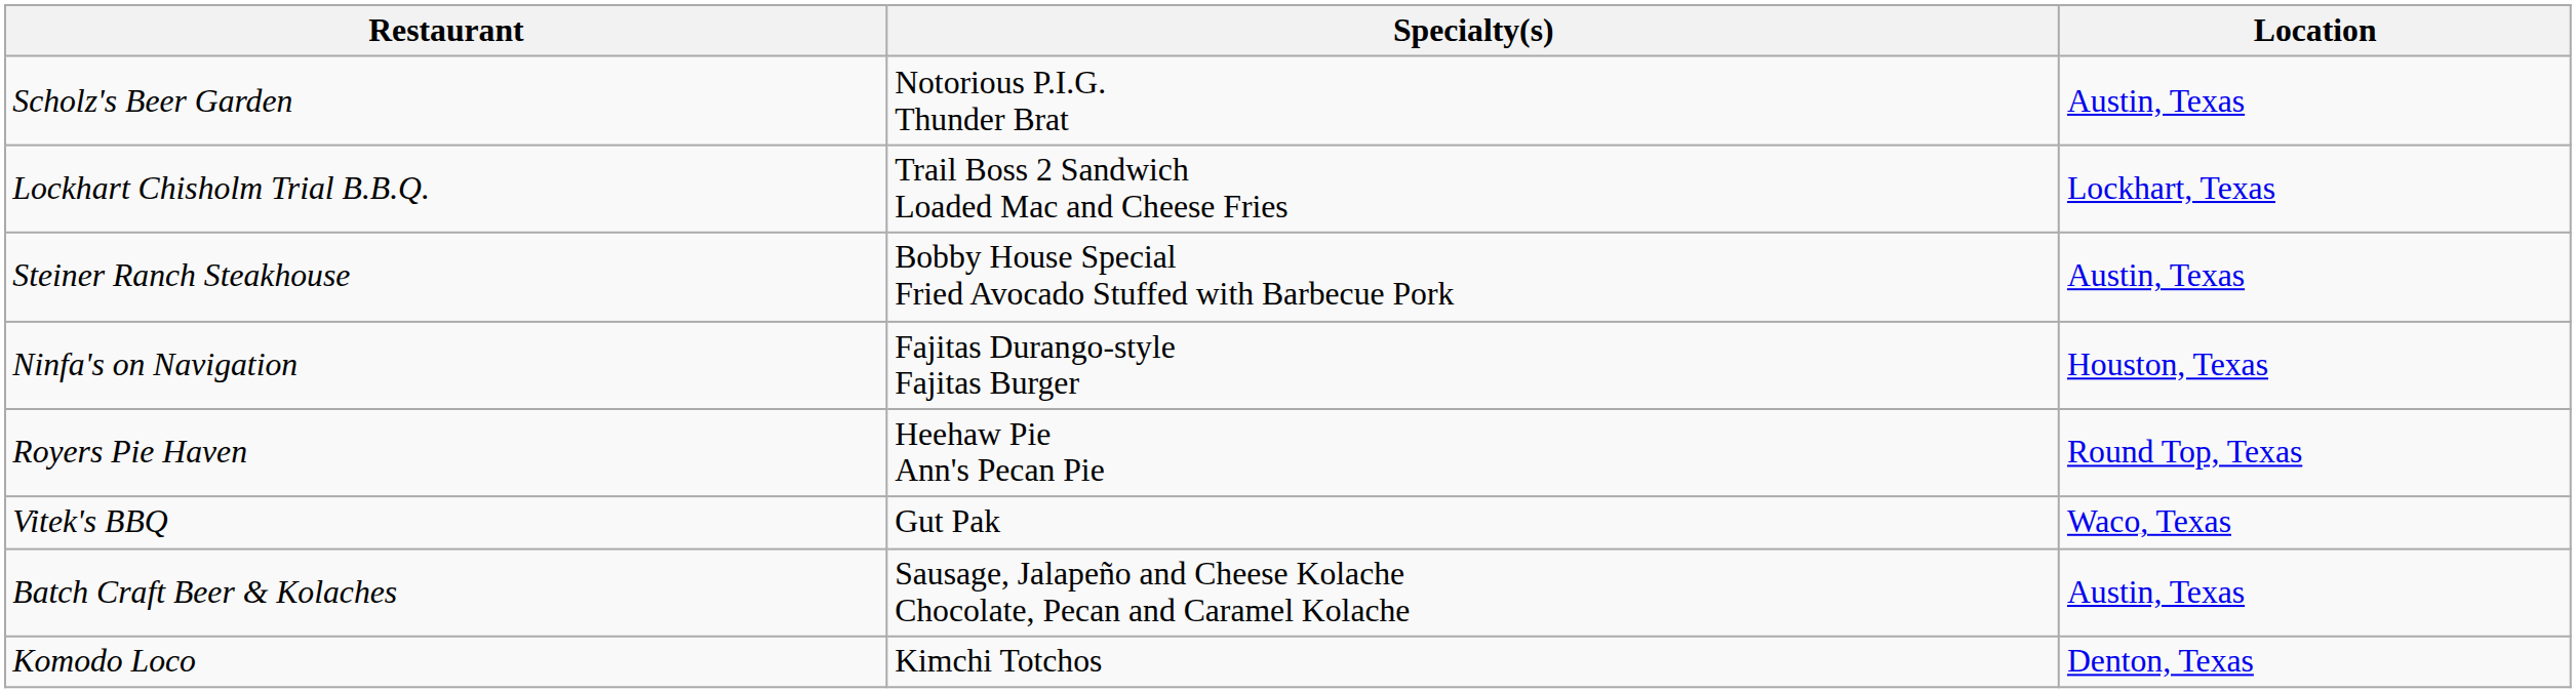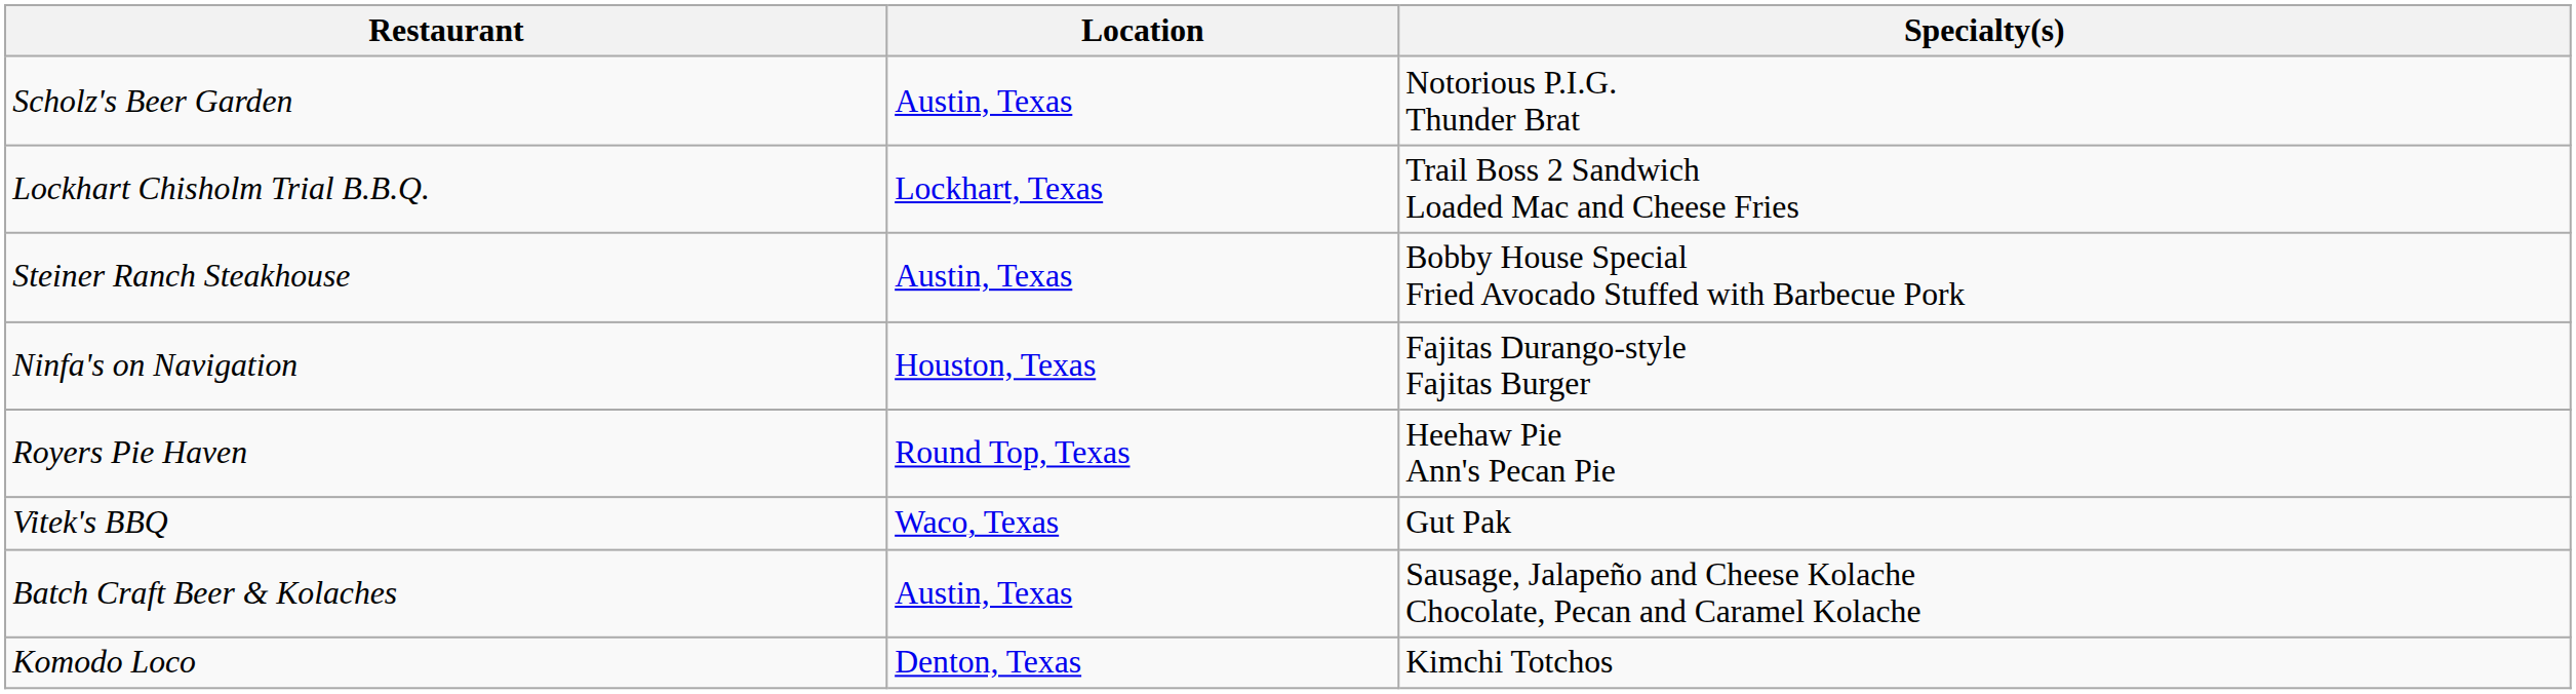columns swapped: Location <-> Specialty(s)
